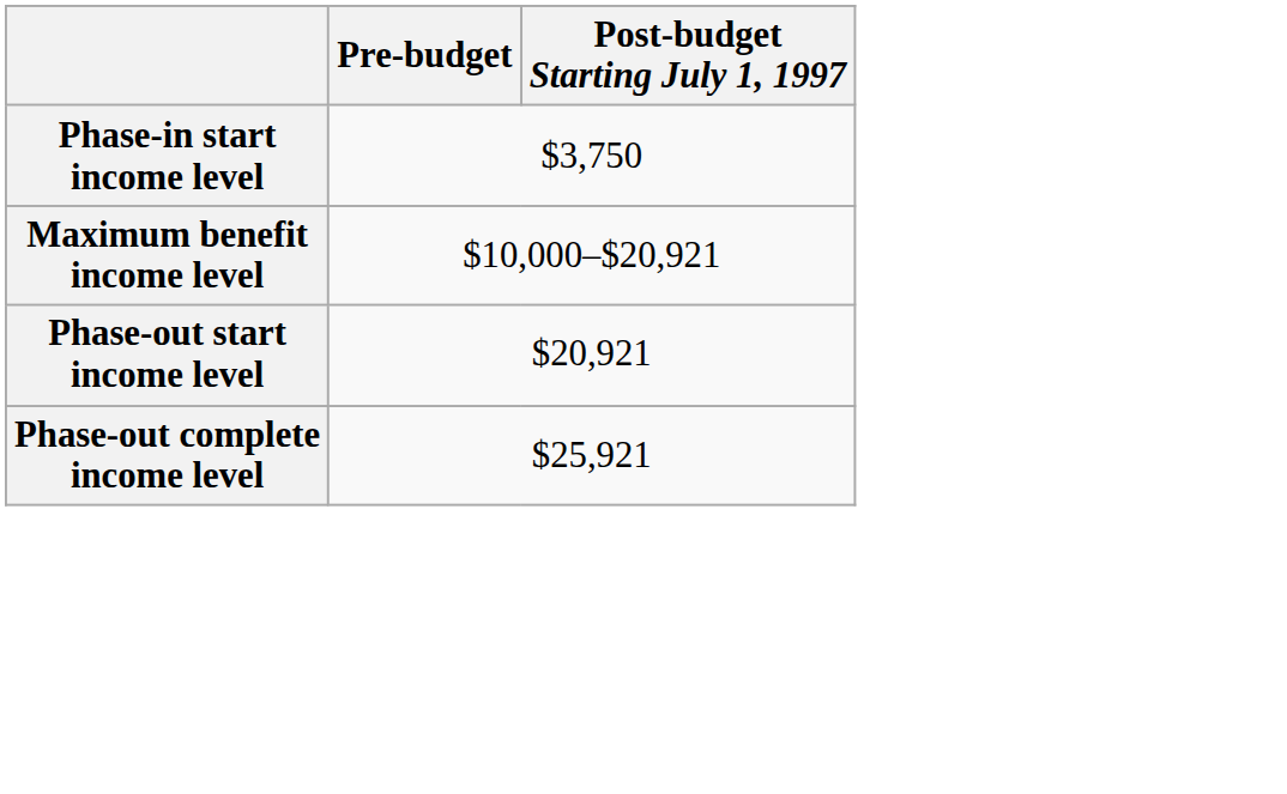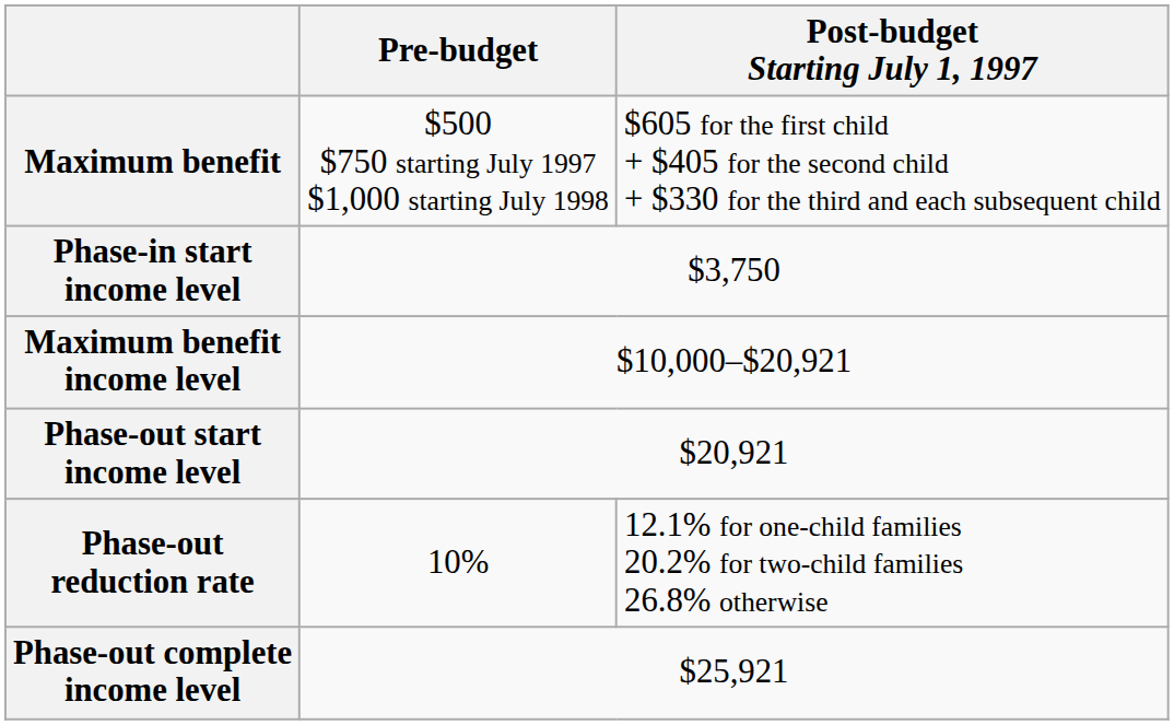+ row: Maximum benefit | $500 $750 starting July 1997 $1,000 starting July 1998 | $605 for the first child + $405 for the second child + $330 for the third and each subsequent child
+ row: Phase-out reduction rate | 10% | 12.1% for one-child families 20.2% for two-child families 26.8% otherwise
